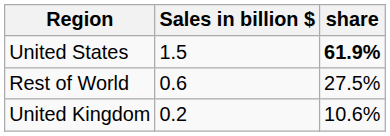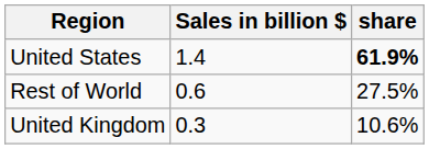United States | Sales in billion $: 1.5 -> 1.4
United Kingdom | Sales in billion $: 0.2 -> 0.3
